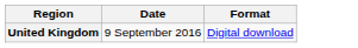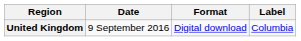+ column: Label | Columbia
